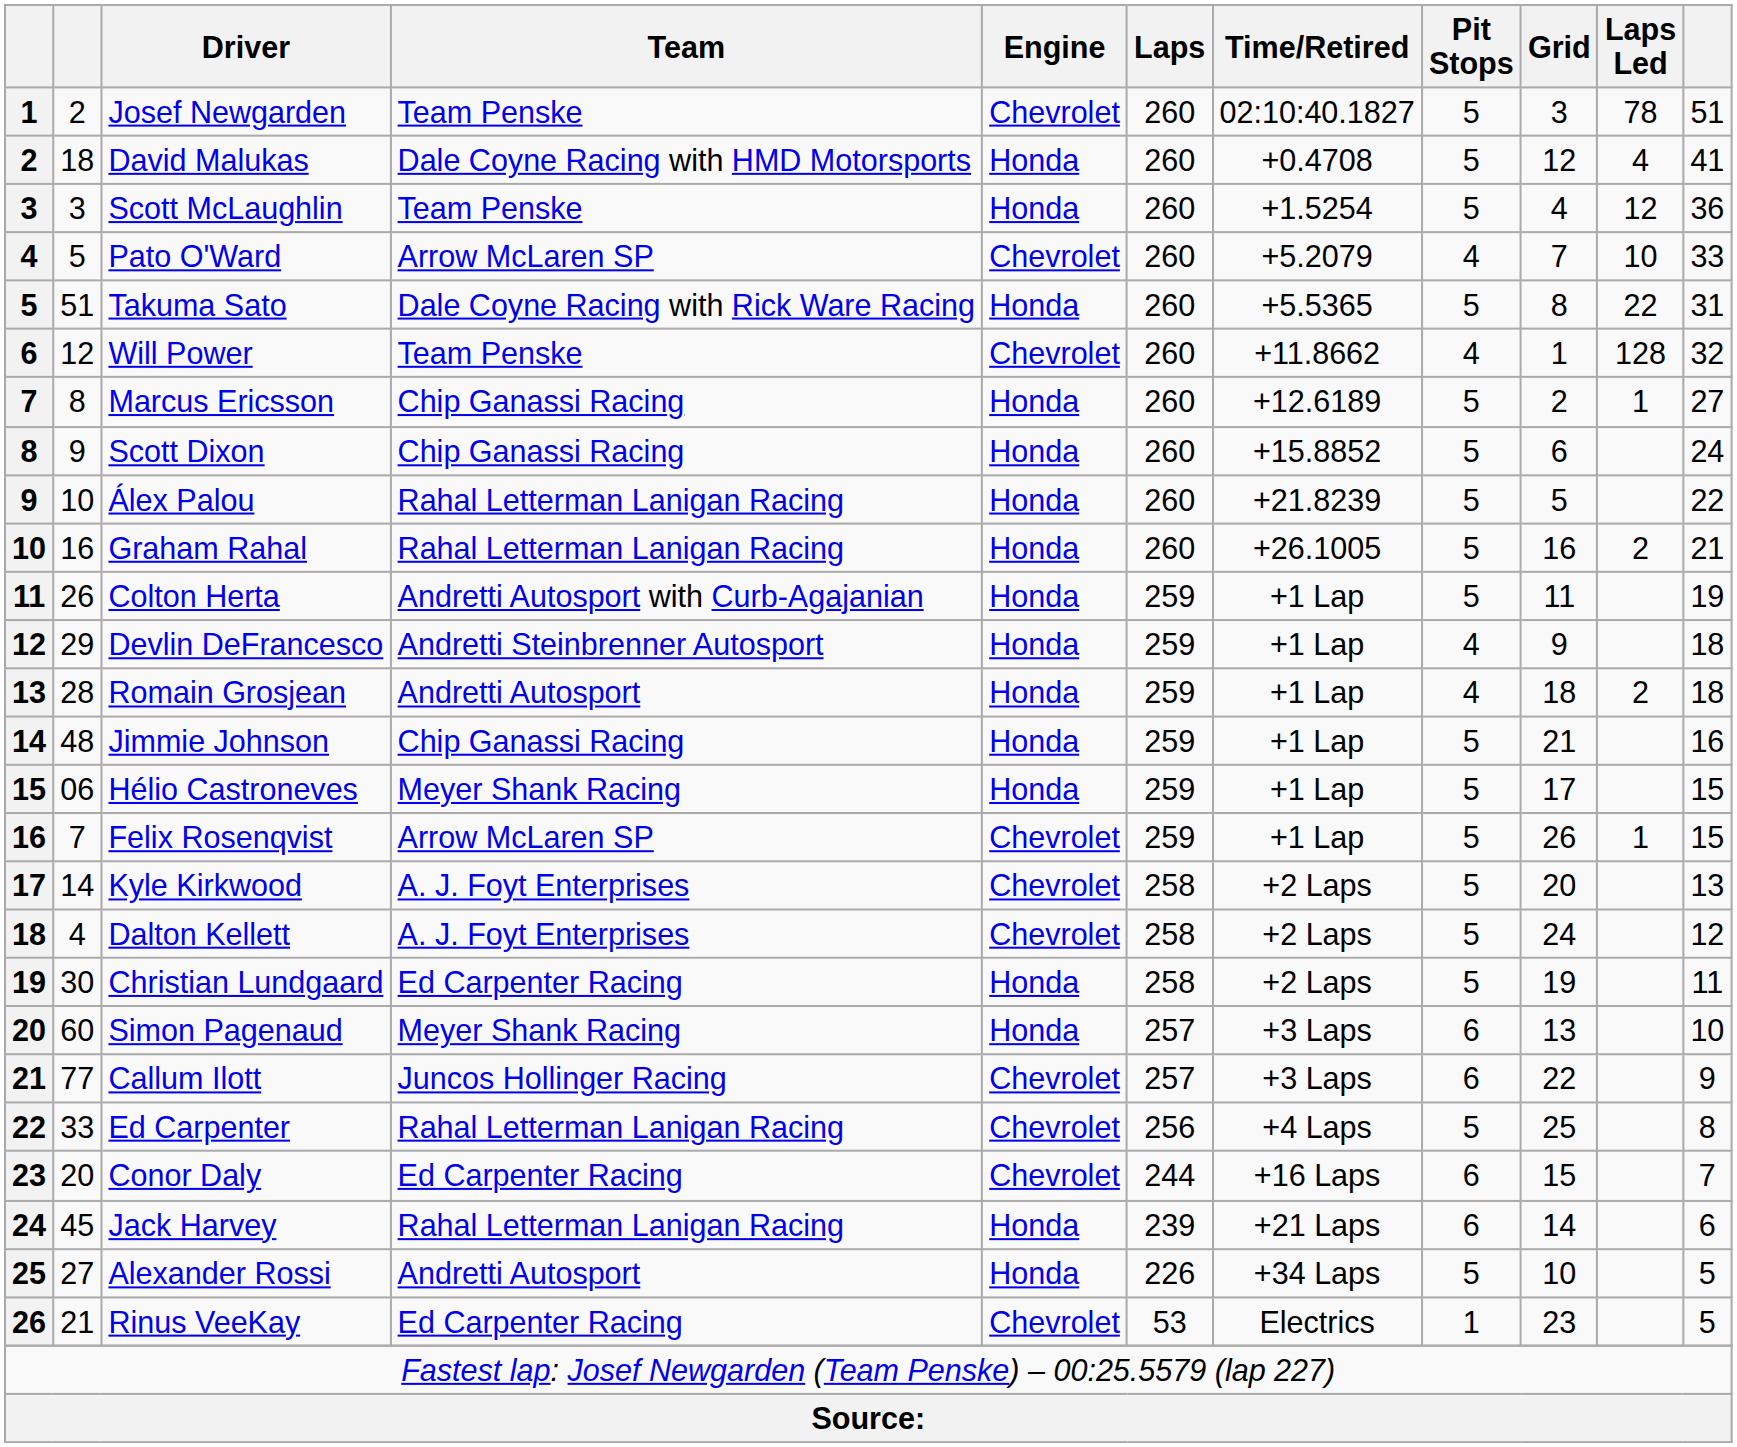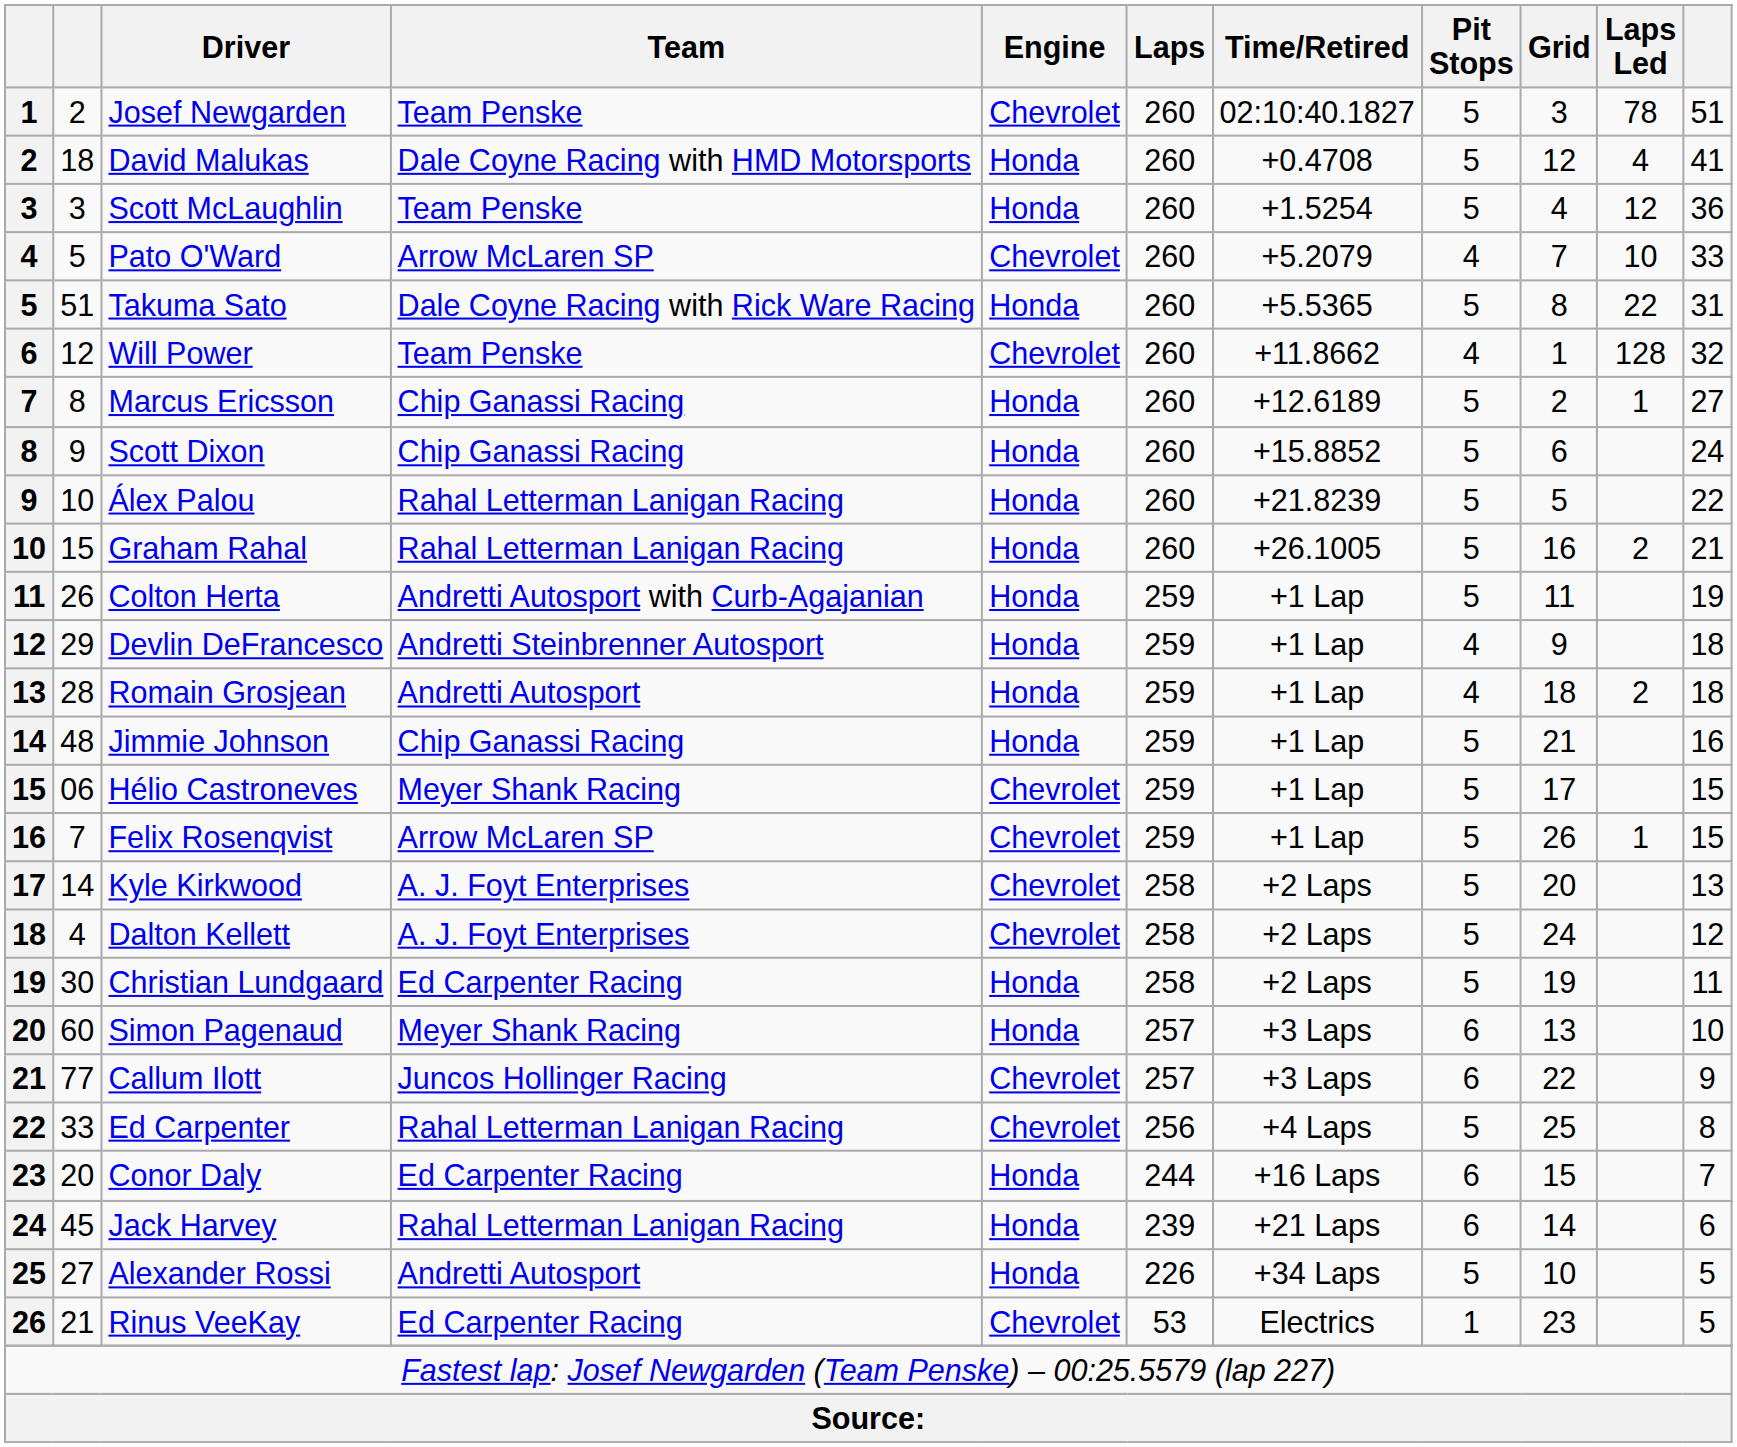Graham Rahal | column 2: 16 -> 15
Hélio Castroneves | Engine: Honda -> Chevrolet
Conor Daly | Engine: Chevrolet -> Honda
